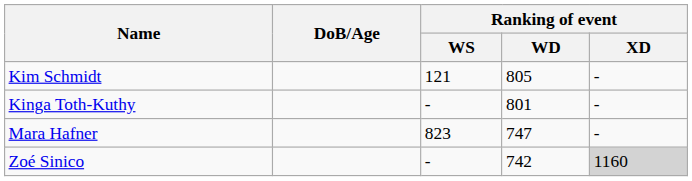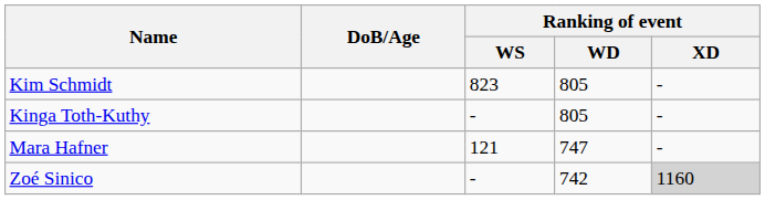Kim Schmidt | Ranking of event / WS: 121 -> 823
Kinga Toth-Kuthy | Ranking of event / WD: 801 -> 805
Mara Hafner | Ranking of event / WS: 823 -> 121
